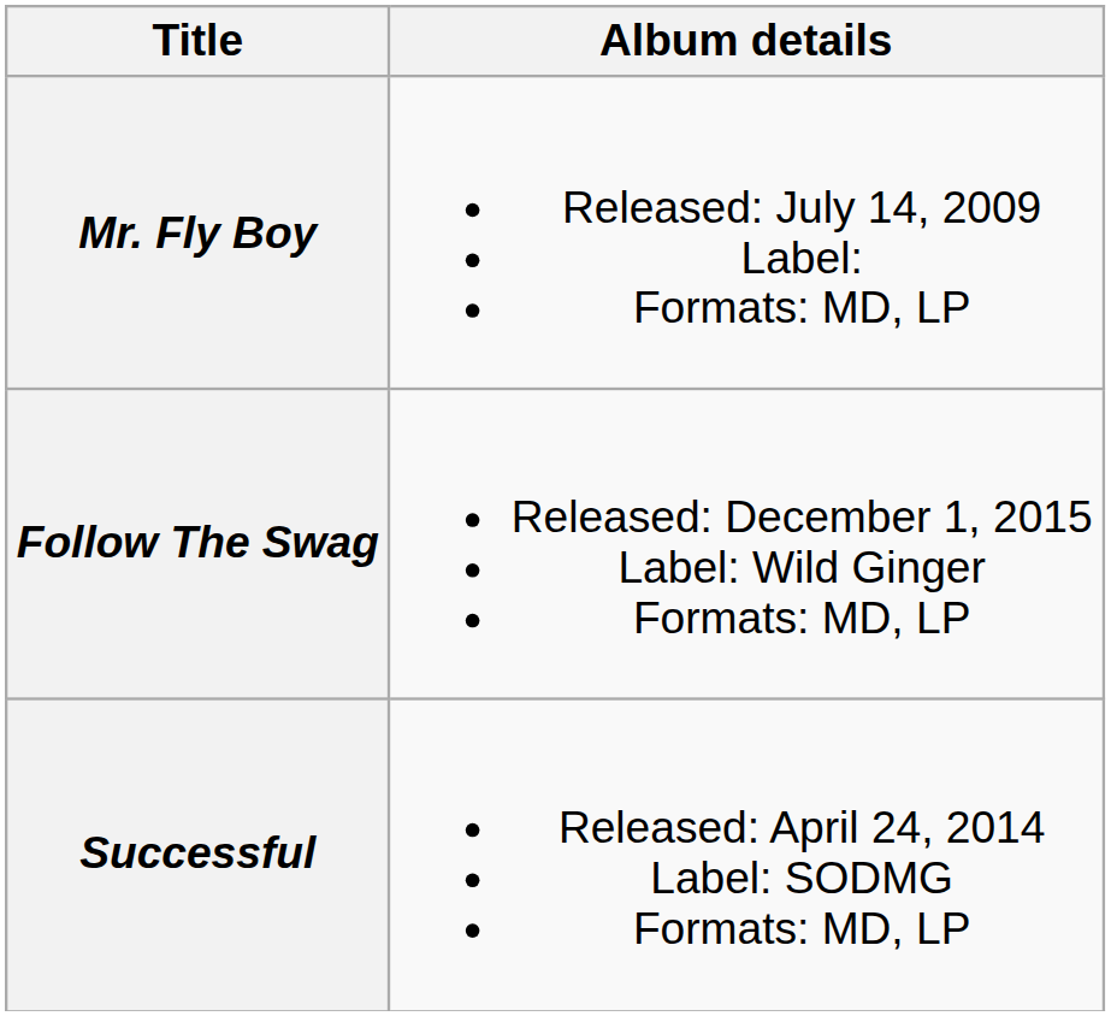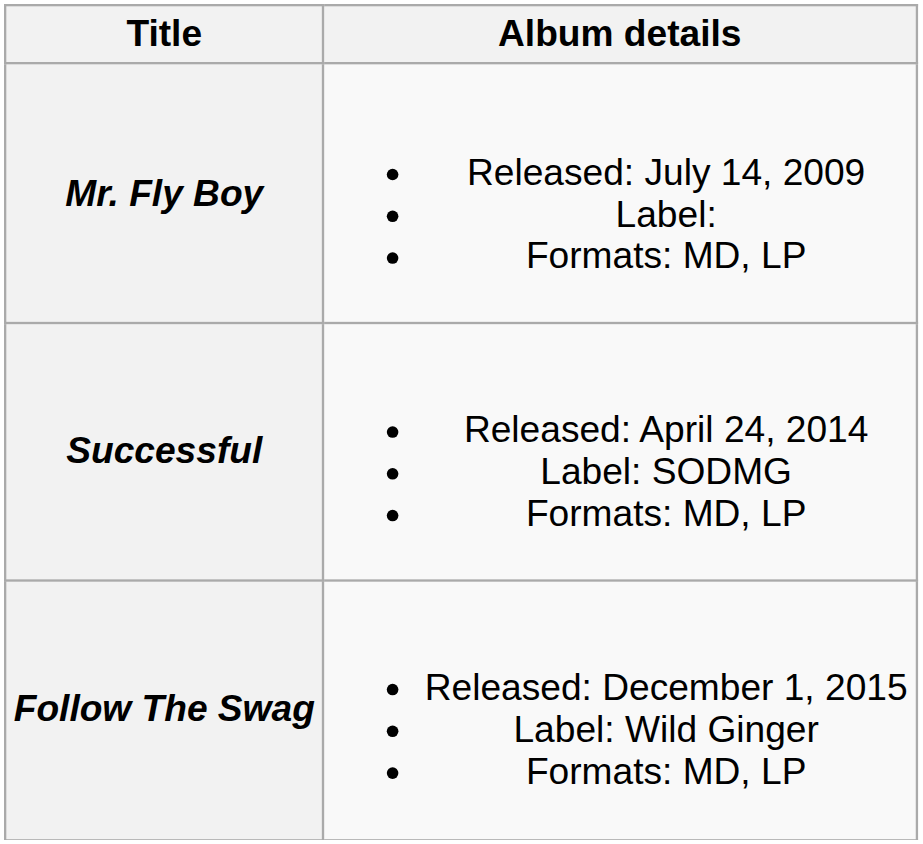rows swapped: Successful <-> Follow The Swag
